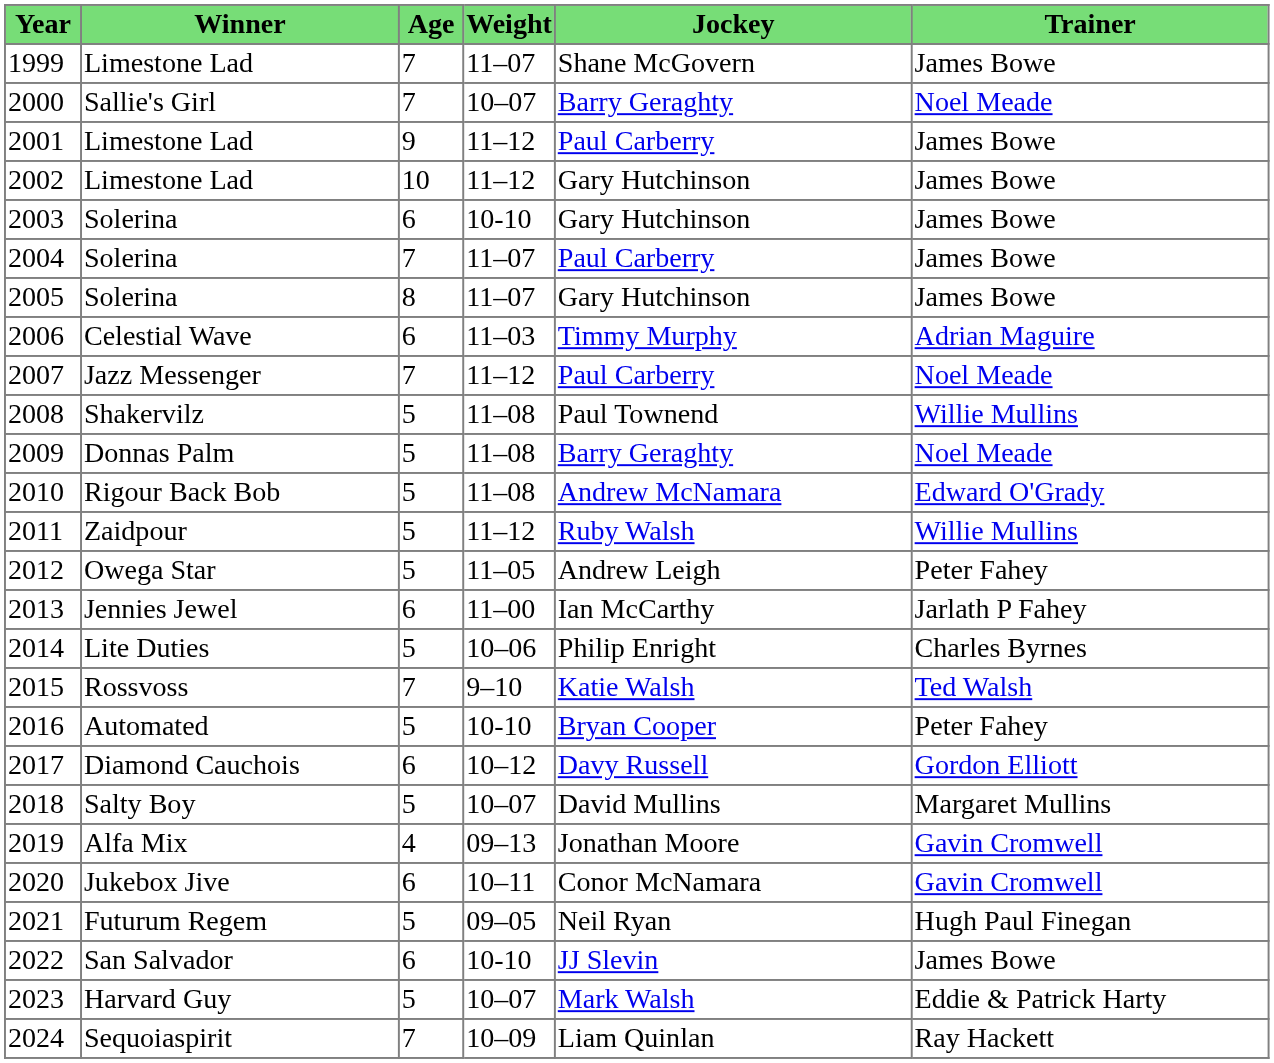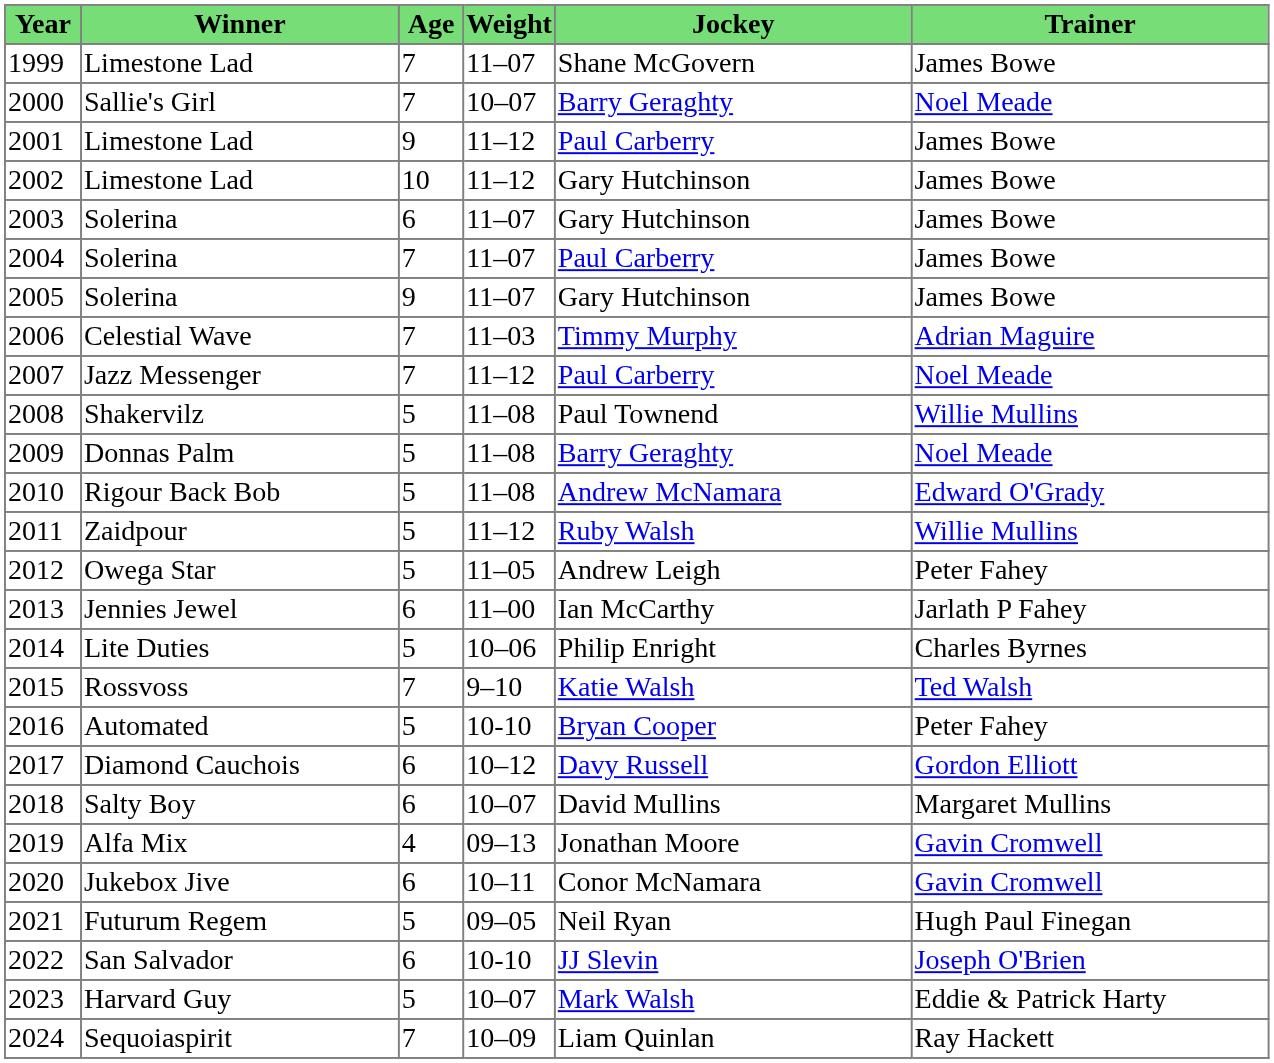2003 | Weight: 10-10 -> 11–07
2005 | Age: 8 -> 9
2006 | Age: 6 -> 7
2018 | Age: 5 -> 6
2022 | Trainer: James Bowe -> Joseph O'Brien
